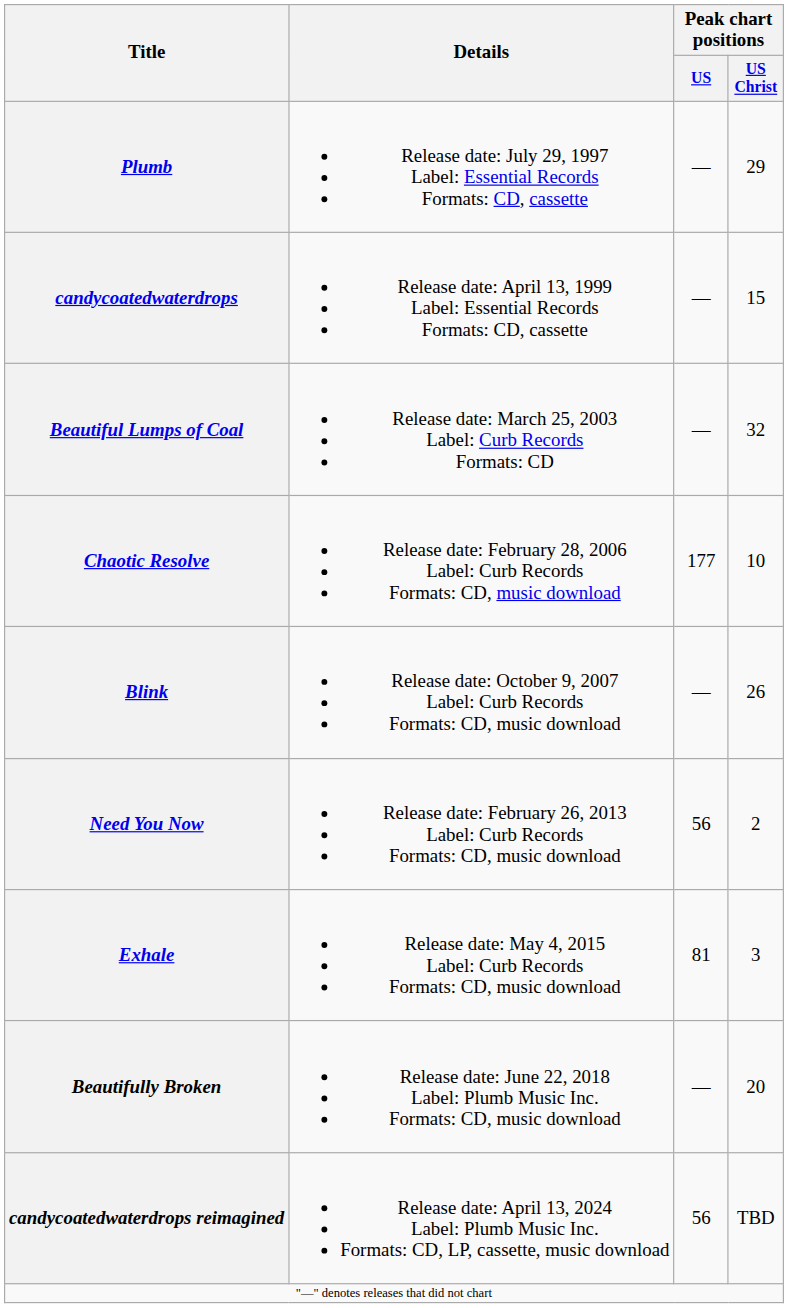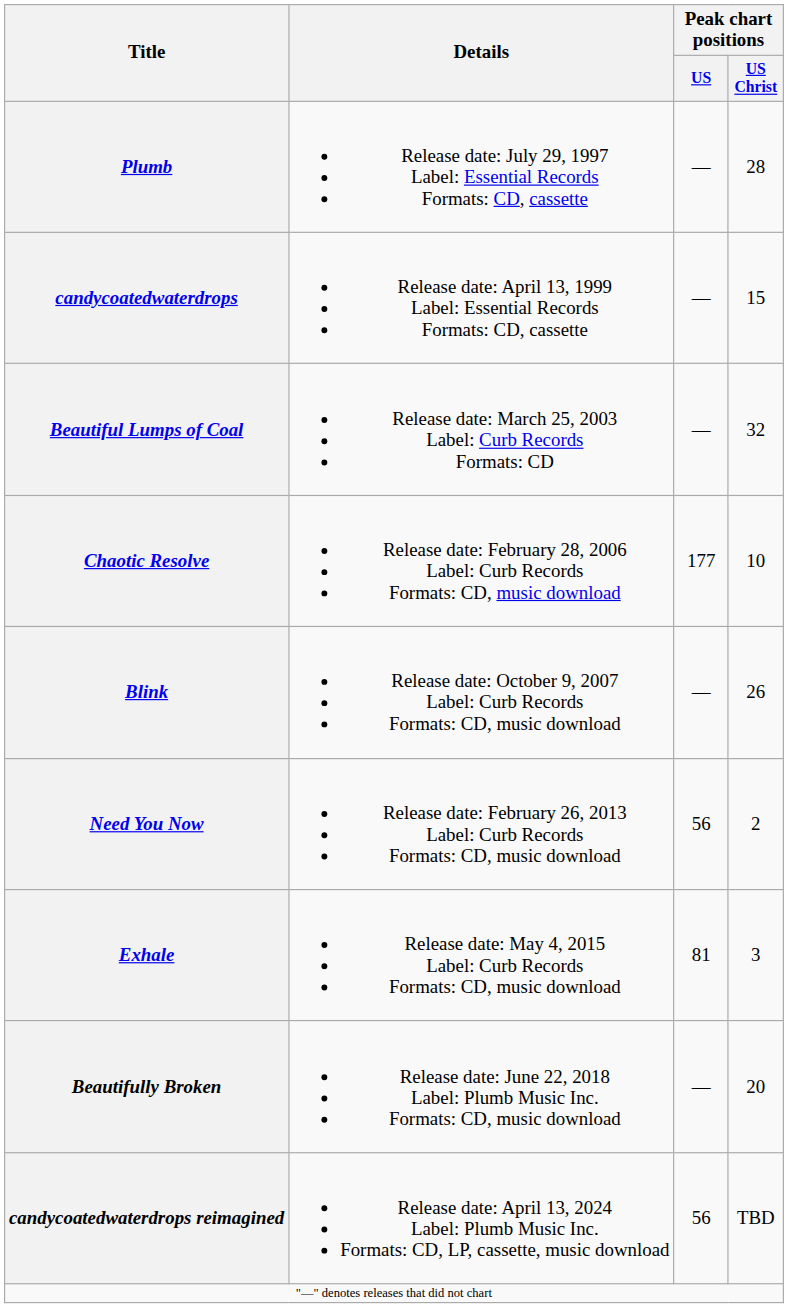Plumb | Peak chart positions / US Christ: 29 -> 28
